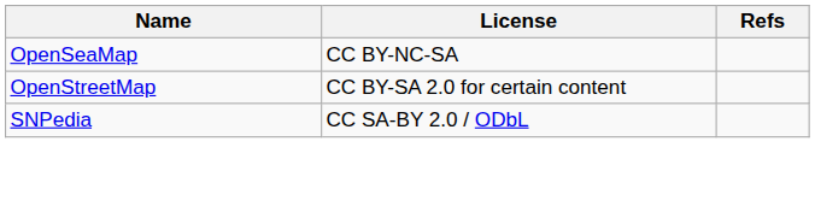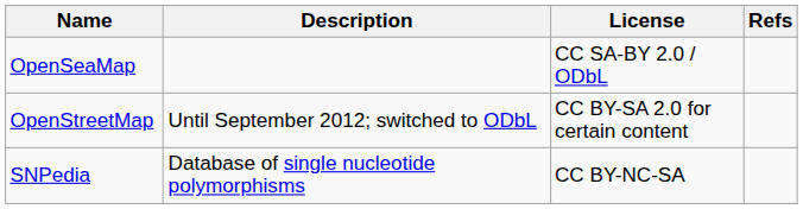+ column: Description | Until September 2012; switched to ODbL | Database of single nucleotide polymorphisms
OpenSeaMap | License: CC BY-NC-SA -> CC SA-BY 2.0 / ODbL
SNPedia | License: CC SA-BY 2.0 / ODbL -> CC BY-NC-SA
